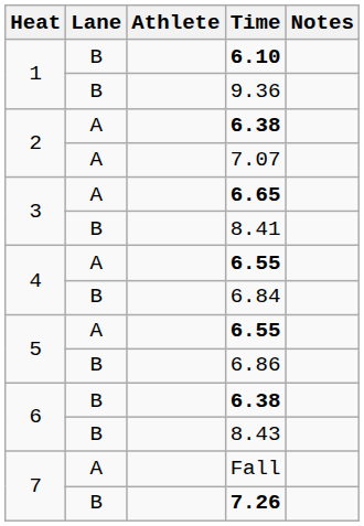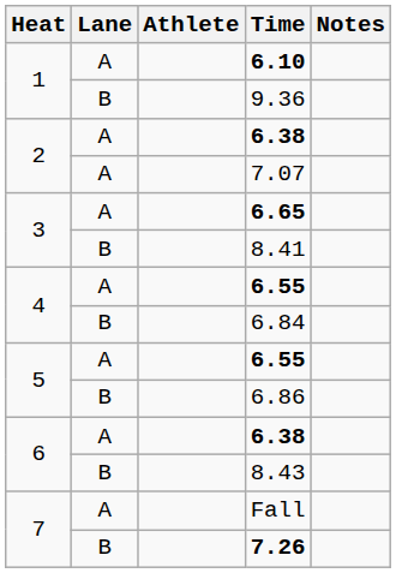6.10 | Lane: B -> A
6 / 6.38 | Lane: B -> A
